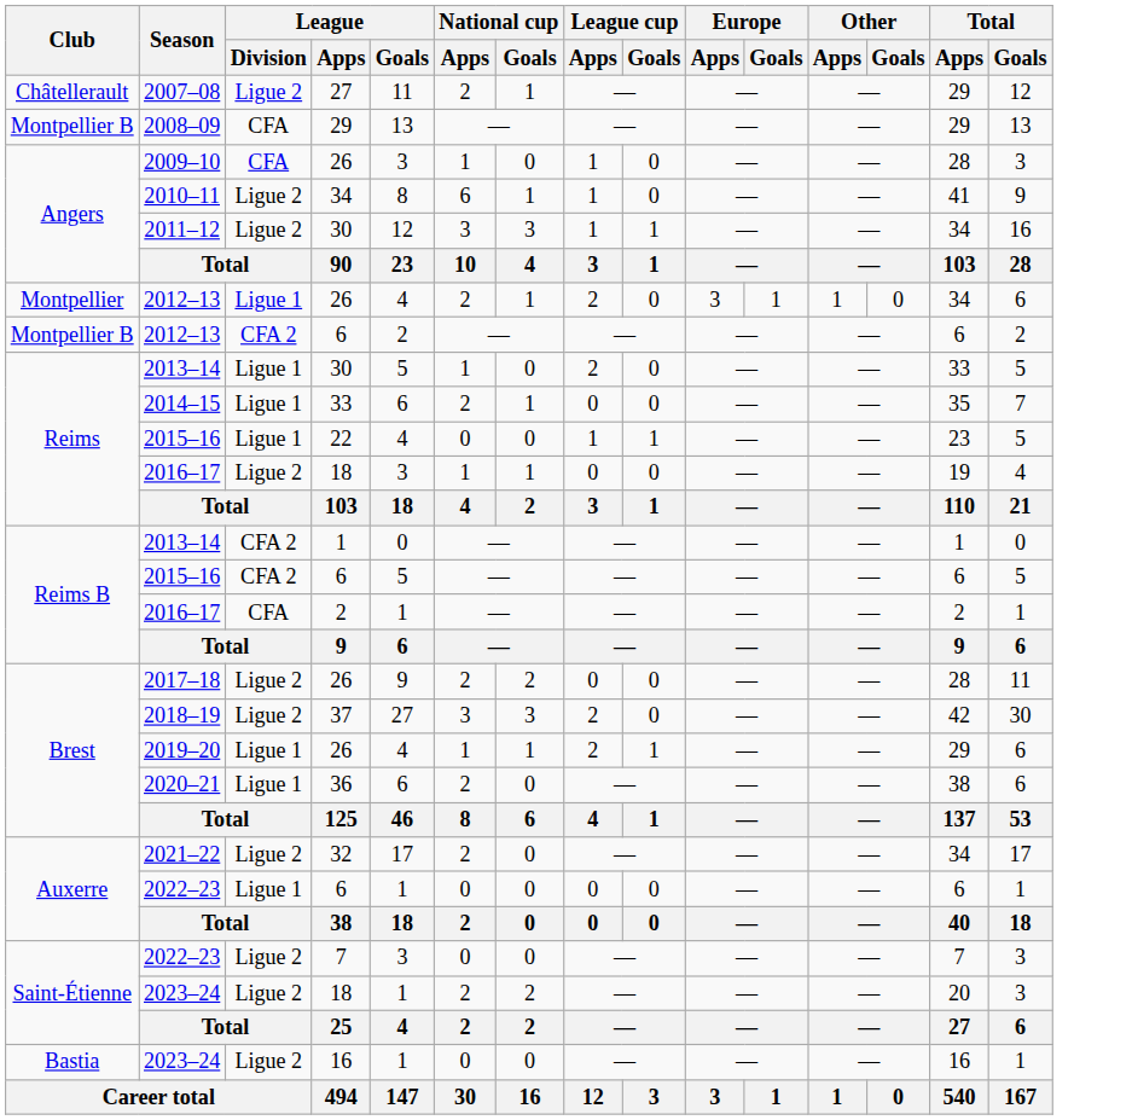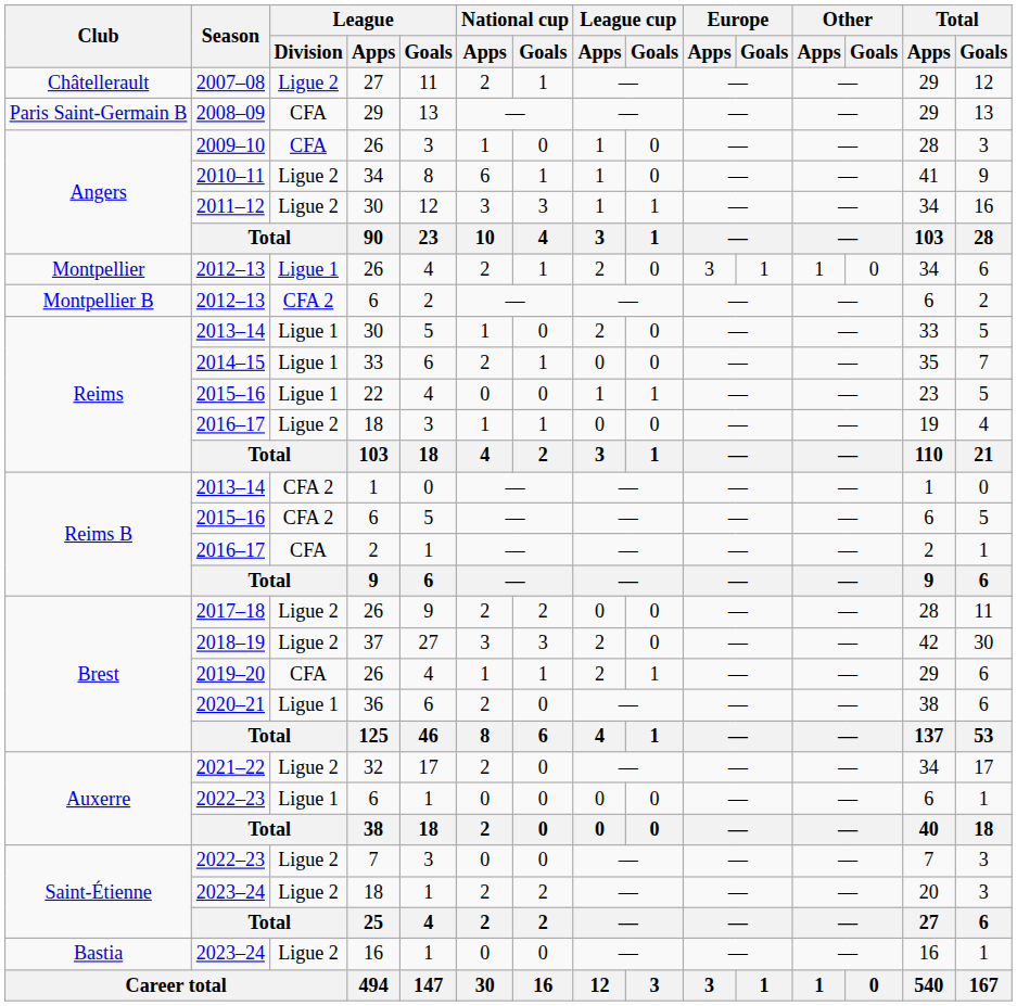2008–09 | Club: Montpellier B -> Paris Saint-Germain B
2019–20 | League / Division: Ligue 1 -> CFA
